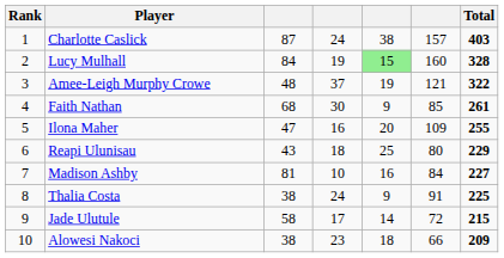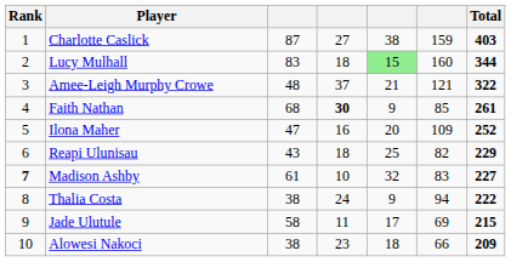Charlotte Caslick | column 4: 24 -> 27
Charlotte Caslick | column 6: 157 -> 159
Lucy Mulhall | column 3: 84 -> 83
Lucy Mulhall | column 4: 19 -> 18
Lucy Mulhall | Total: 328 -> 344
Amee-Leigh Murphy Crowe | column 5: 19 -> 21
Faith Nathan | column 4: normal -> bold
Ilona Maher | Total: 255 -> 252
Reapi Ulunisau | column 6: 80 -> 82
Madison Ashby | Rank: normal -> bold
Madison Ashby | column 3: 81 -> 61
Madison Ashby | column 5: 16 -> 32
Madison Ashby | column 6: 84 -> 83
Thalia Costa | column 6: 91 -> 94
Thalia Costa | Total: 225 -> 222
Jade Ulutule | column 4: 17 -> 11
Jade Ulutule | column 5: 14 -> 17
Jade Ulutule | column 6: 72 -> 69
